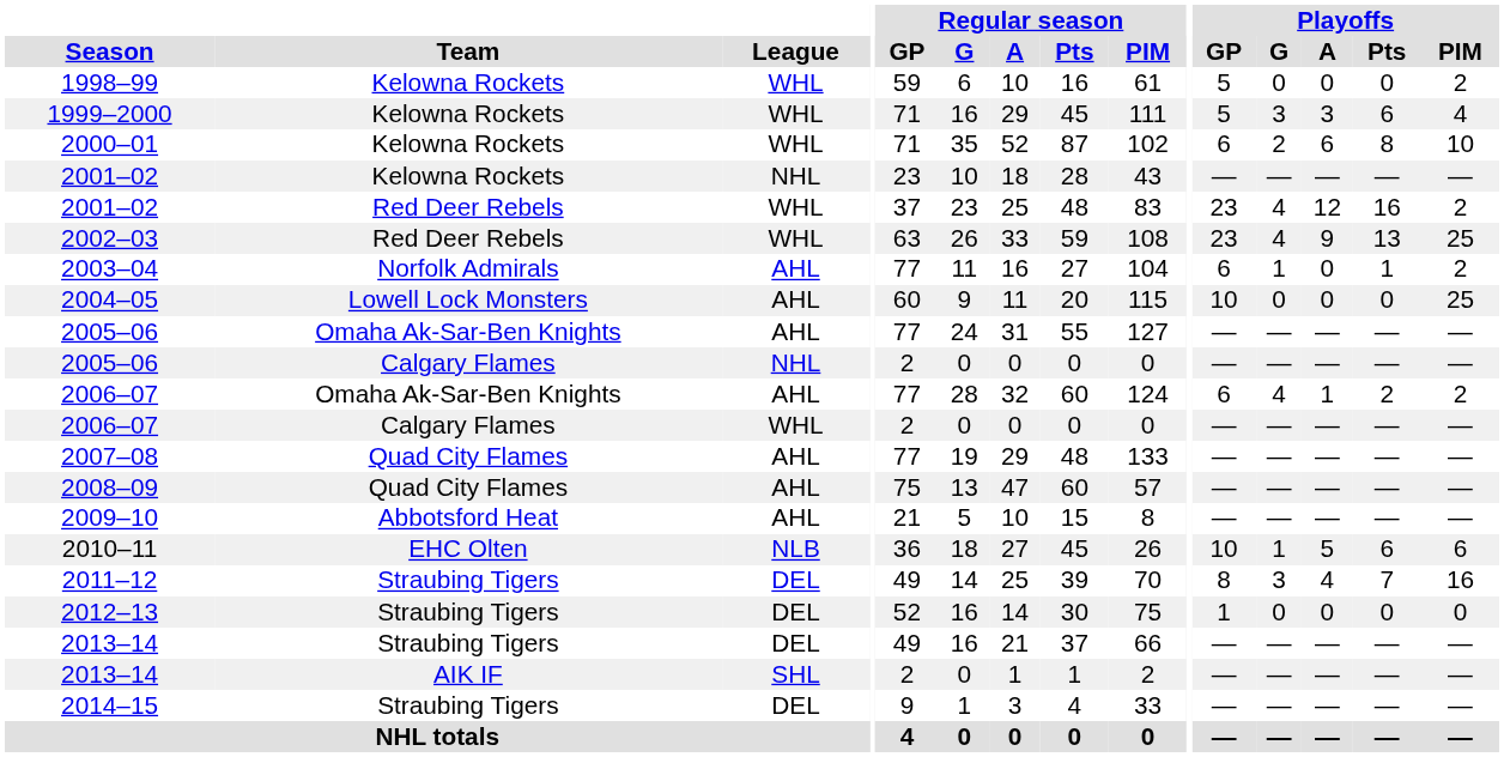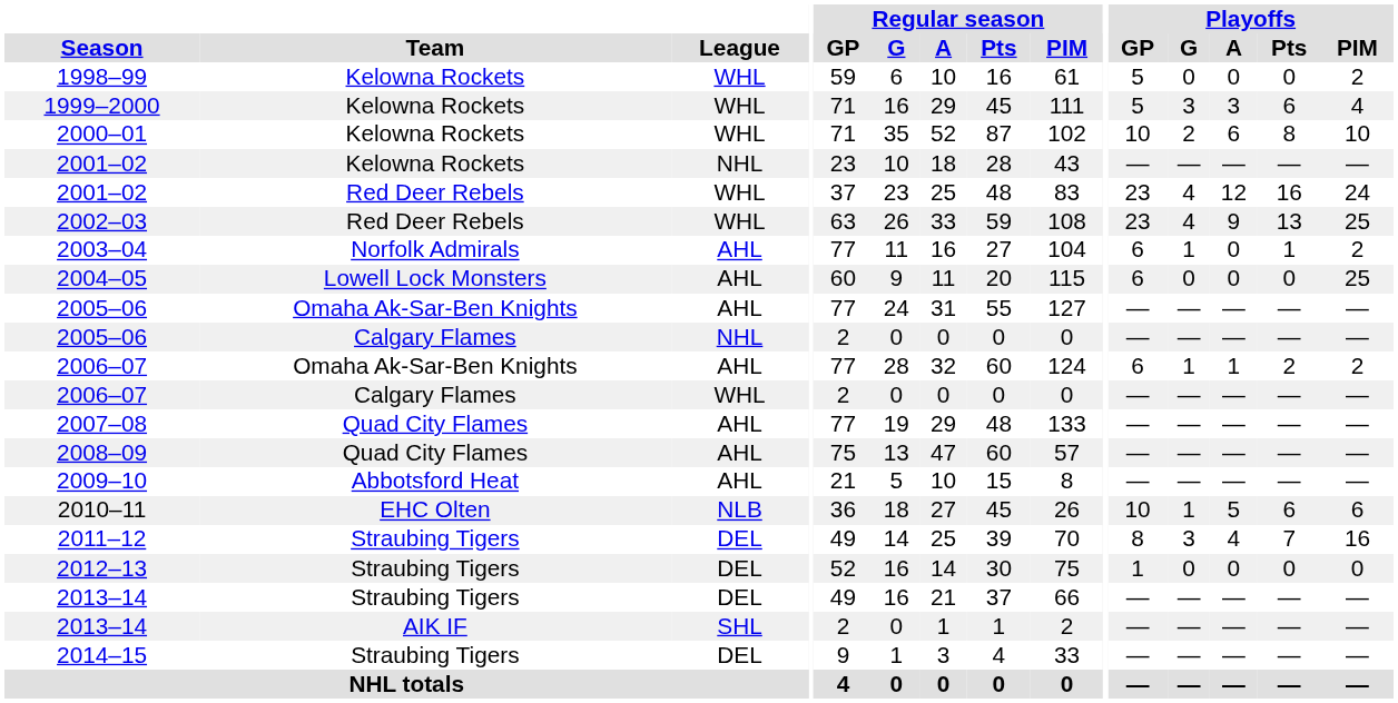2000–01 | Playoffs / GP: 6 -> 10
2001–02 / Red Deer Rebels | Playoffs / PIM: 2 -> 24
2004–05 | Playoffs / GP: 10 -> 6
2006–07 / Omaha Ak-Sar-Ben Knights | Playoffs / G: 4 -> 1
